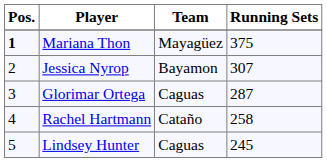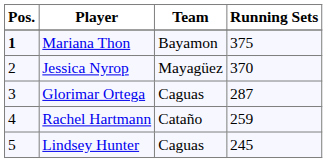Mariana Thon | Team: Mayagüez -> Bayamon
Jessica Nyrop | Team: Bayamon -> Mayagüez
Jessica Nyrop | Running Sets: 307 -> 370
Rachel Hartmann | Running Sets: 258 -> 259
